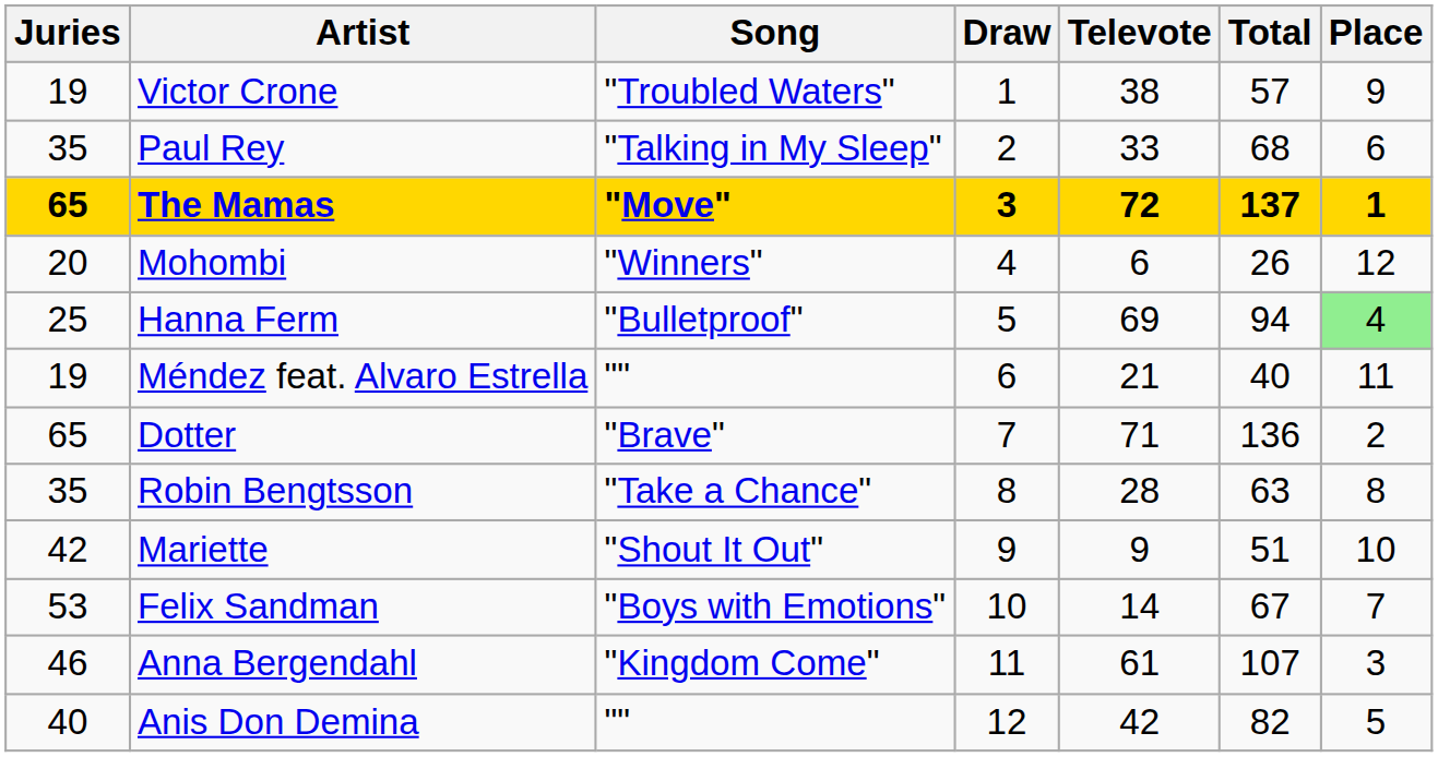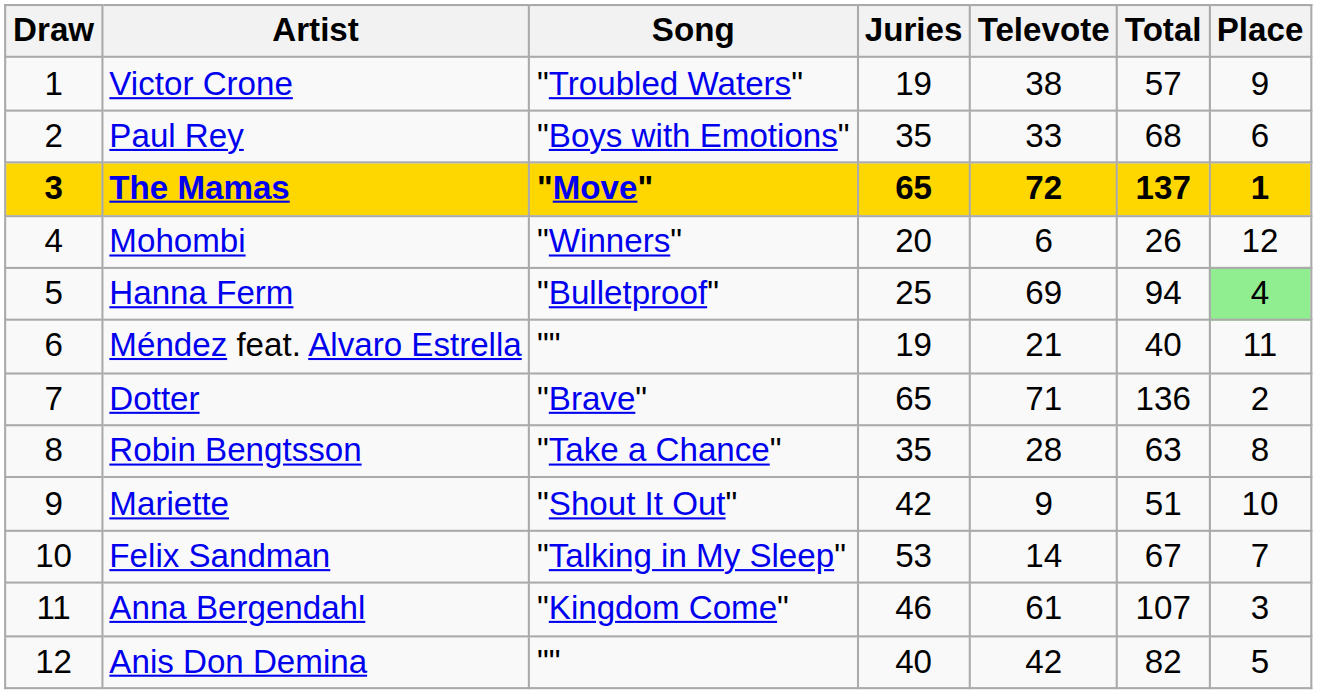columns swapped: Draw <-> Juries
Paul Rey | Song: "Talking in My Sleep" -> "Boys with Emotions"
Felix Sandman | Song: "Boys with Emotions" -> "Talking in My Sleep"
